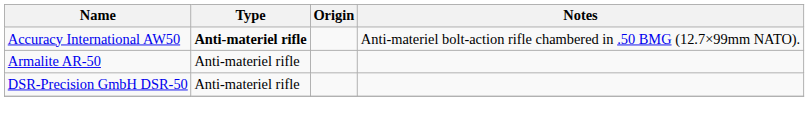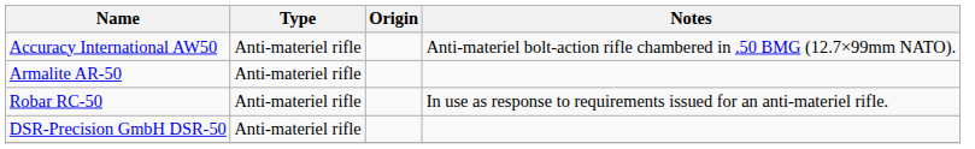Accuracy International AW50 | Type: bold -> normal
+ row: Robar RC-50 | Anti-materiel rifle | In use as response to requirements issued for an anti-materiel rifle.
